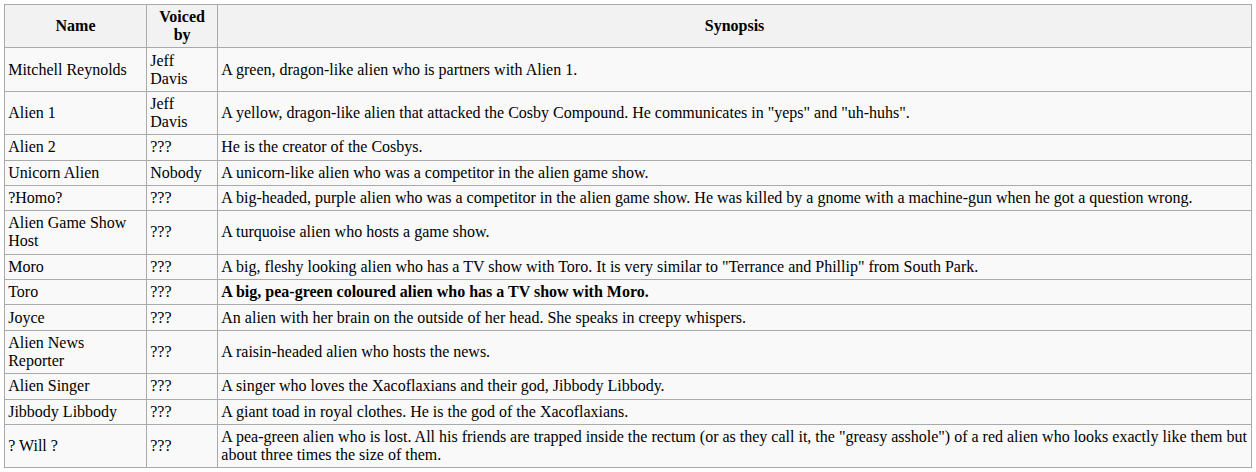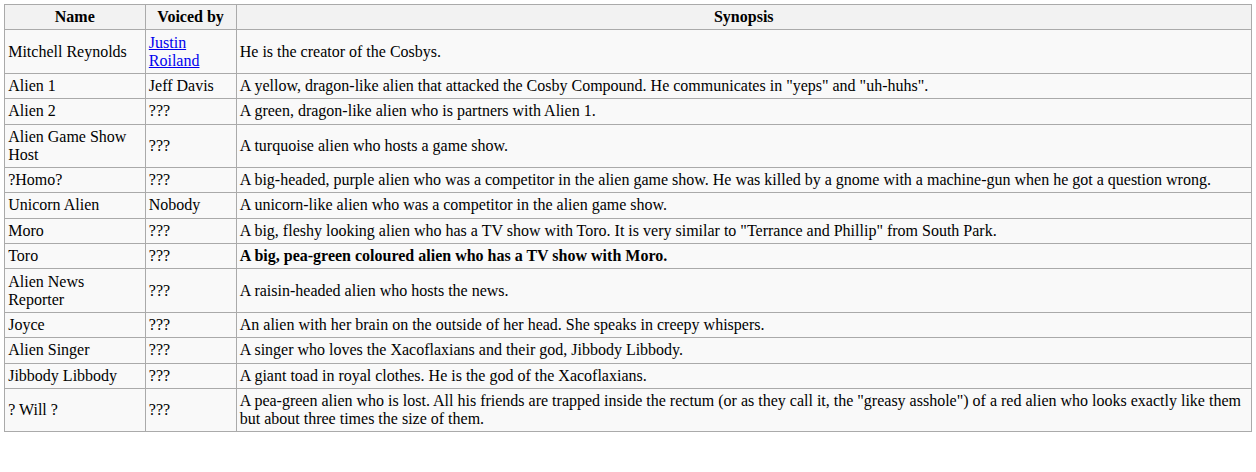Mitchell Reynolds | Voiced by: Jeff Davis -> Justin Roiland
Mitchell Reynolds | Synopsis: A green, dragon-like alien who is partners with Alien 1. -> He is the creator of the Cosbys.
Alien 2 | Synopsis: He is the creator of the Cosbys. -> A green, dragon-like alien who is partners with Alien 1.
rows swapped: Alien Game Show Host <-> Unicorn Alien
rows swapped: Alien News Reporter <-> Joyce
